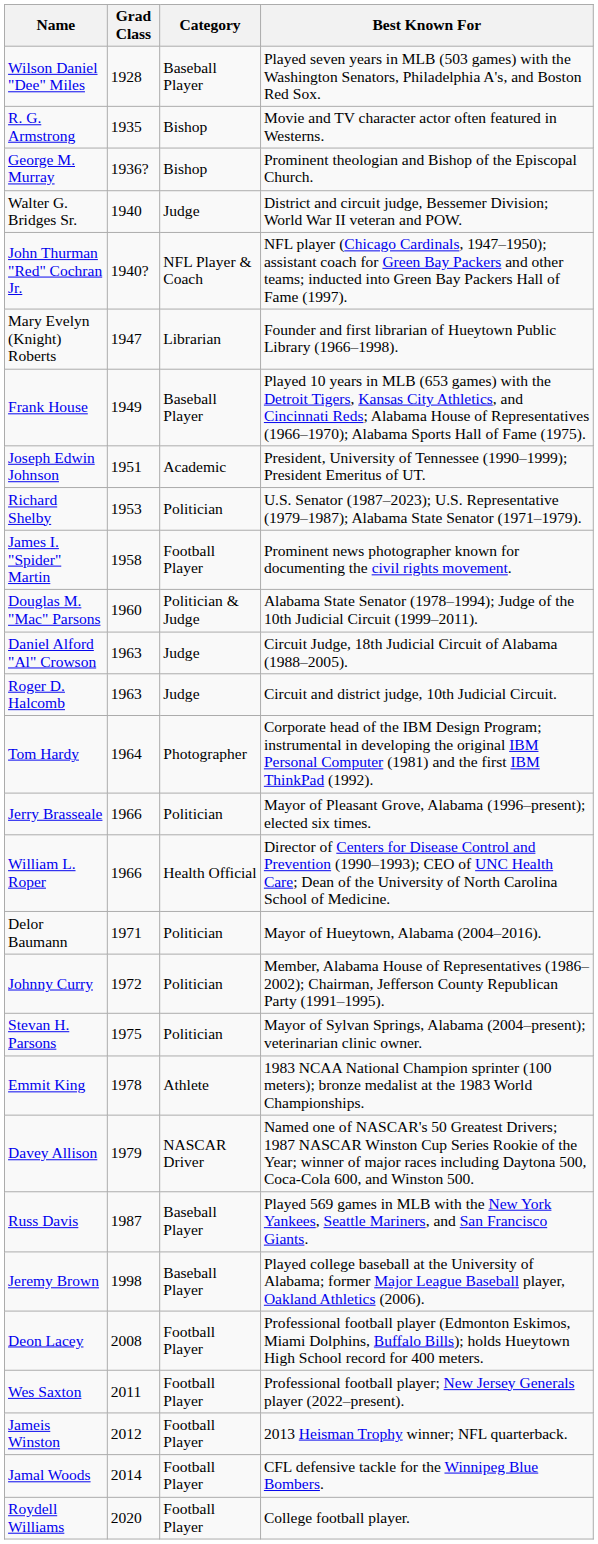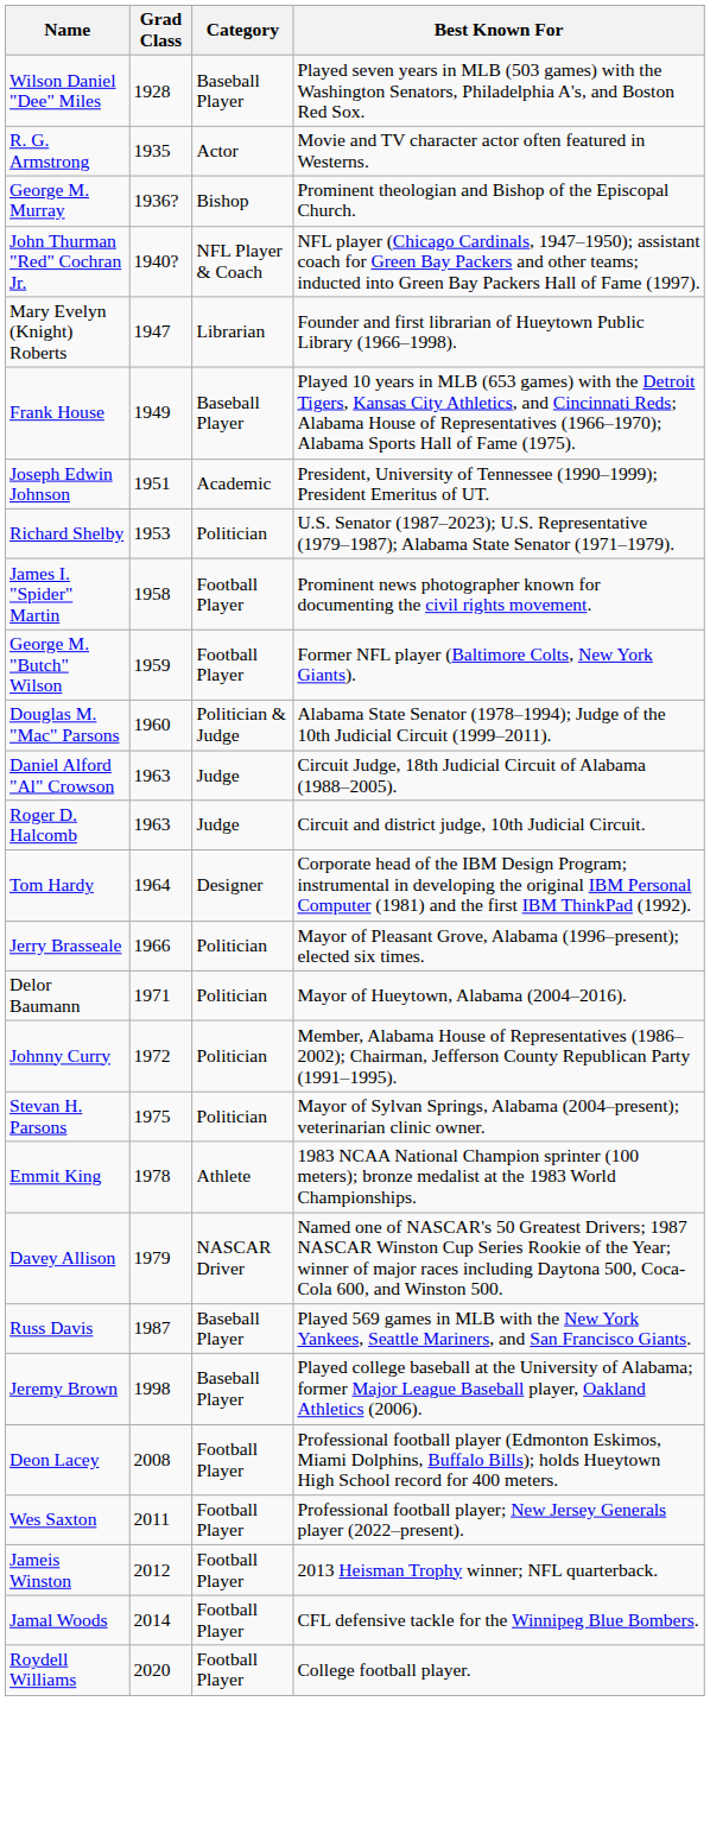R. G. Armstrong | Category: Bishop -> Actor
- row: Walter G. Bridges Sr. | 1940 | Judge | District and circuit judge, Bessemer Division; World War II veteran and POW.
+ row: George M. "Butch" Wilson | 1959 | Football Player | Former NFL player (Baltimore Colts, New York Giants).
Tom Hardy | Category: Photographer -> Designer
- row: William L. Roper | 1966 | Health Official | Director of Centers for Disease Control and Prevention (1990–1993); CEO of UNC Health Care; Dean of the University of North Carolina School of Medicine.
